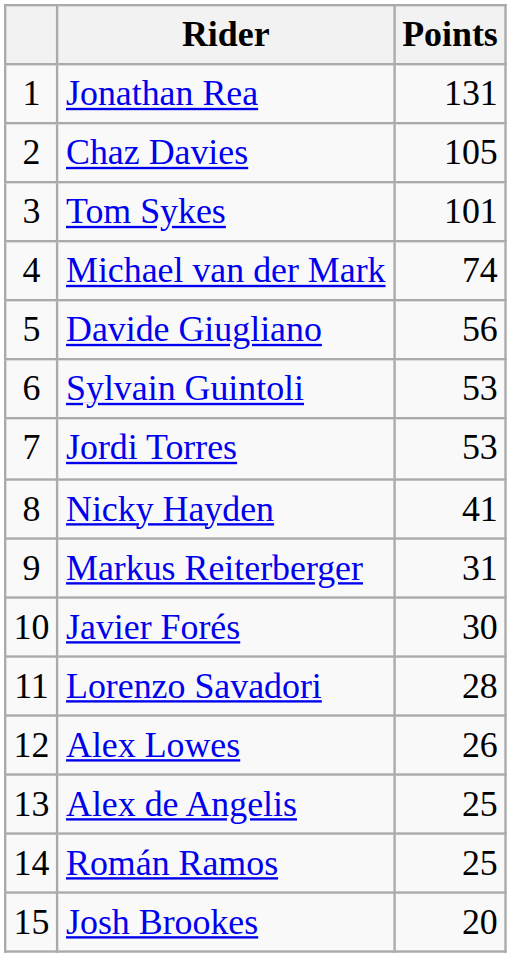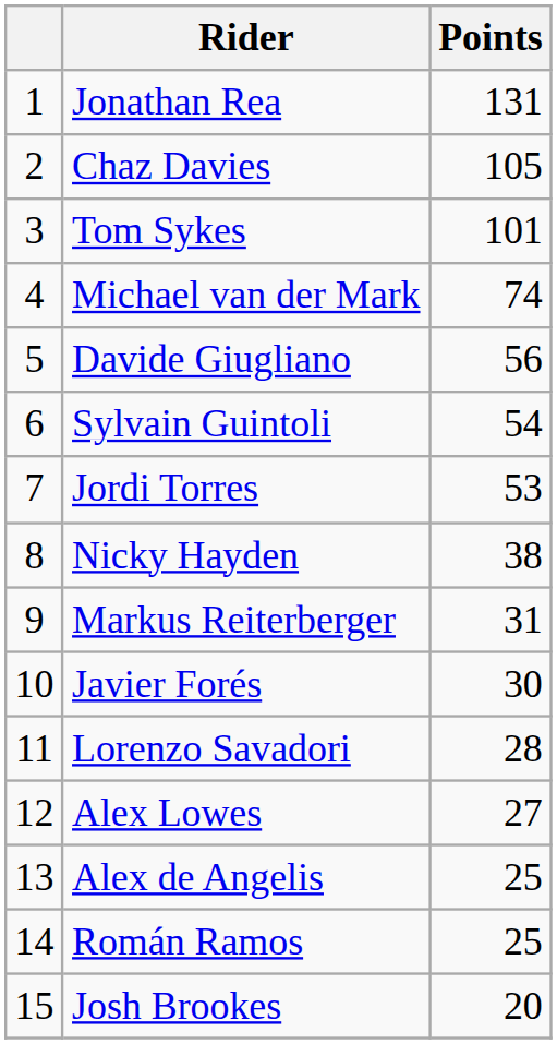Sylvain Guintoli | Points: 53 -> 54
Nicky Hayden | Points: 41 -> 38
Alex Lowes | Points: 26 -> 27
